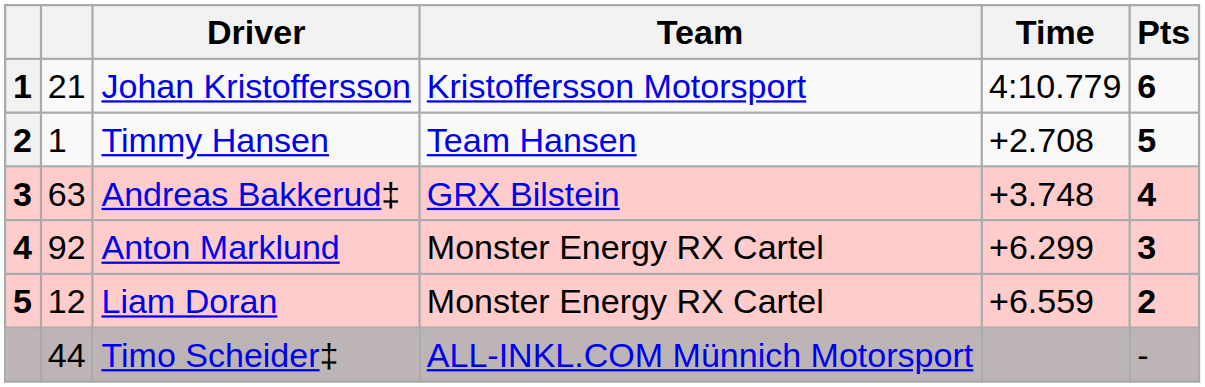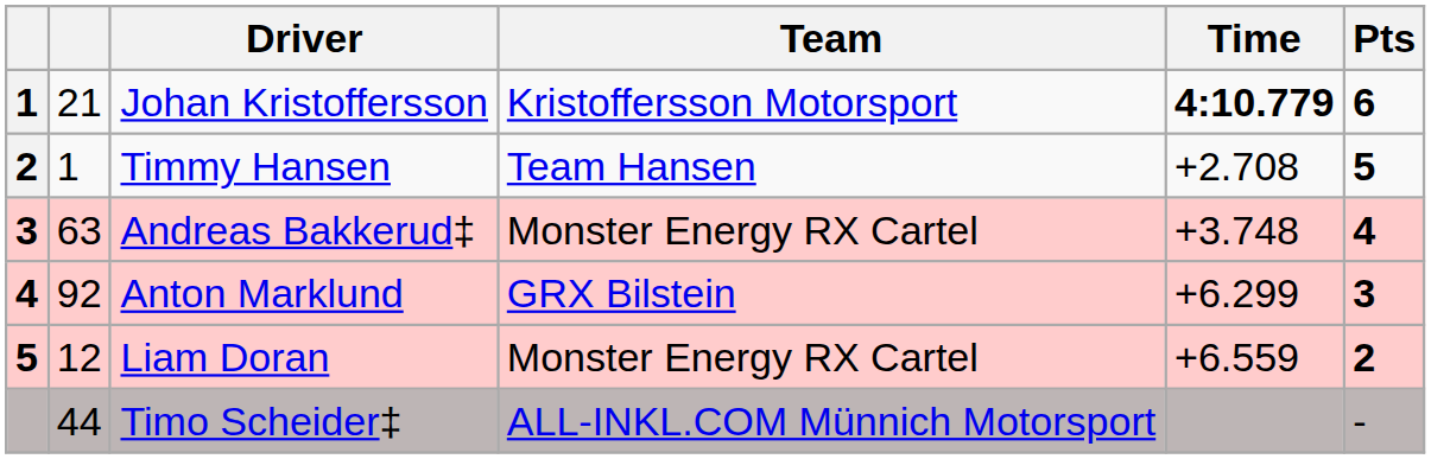Johan Kristoffersson | Time: normal -> bold
Andreas Bakkerud‡ | Team: GRX Bilstein -> Monster Energy RX Cartel
Anton Marklund | Team: Monster Energy RX Cartel -> GRX Bilstein
